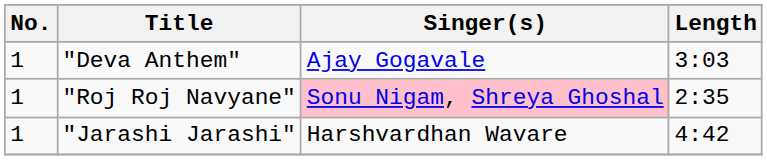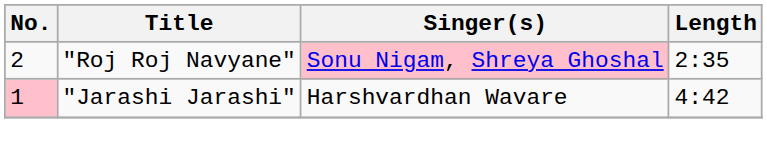- row: 1 | "Deva Anthem" | Ajay Gogavale | 3:03
"Roj Roj Navyane" | No.: 1 -> 2
"Jarashi Jarashi" | No.: no background -> pink background
